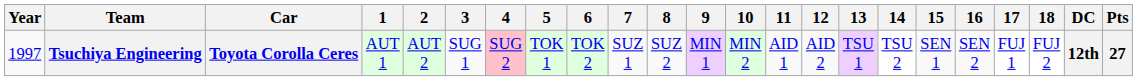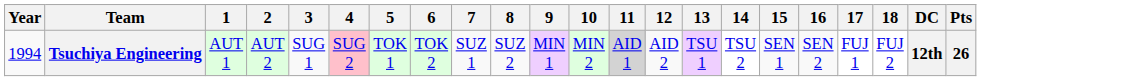- column: Car | Toyota Corolla Ceres
Tsuchiya Engineering | Year: 1997 -> 1994
Tsuchiya Engineering | 11: no background -> lightgrey background
Tsuchiya Engineering | Pts: 27 -> 26
